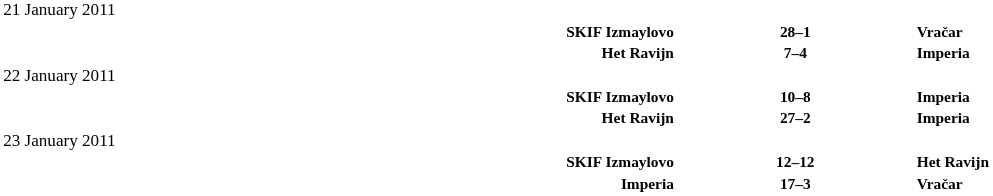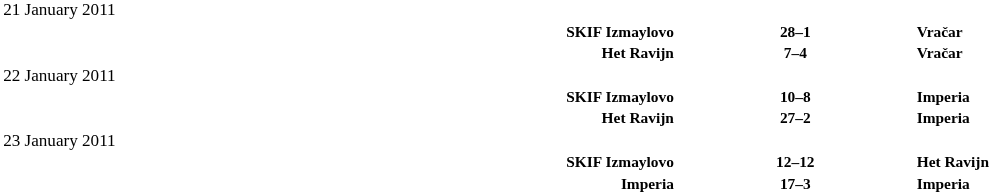7–4 | column 3: Imperia -> Vračar
17–3 | column 3: Vračar -> Imperia
